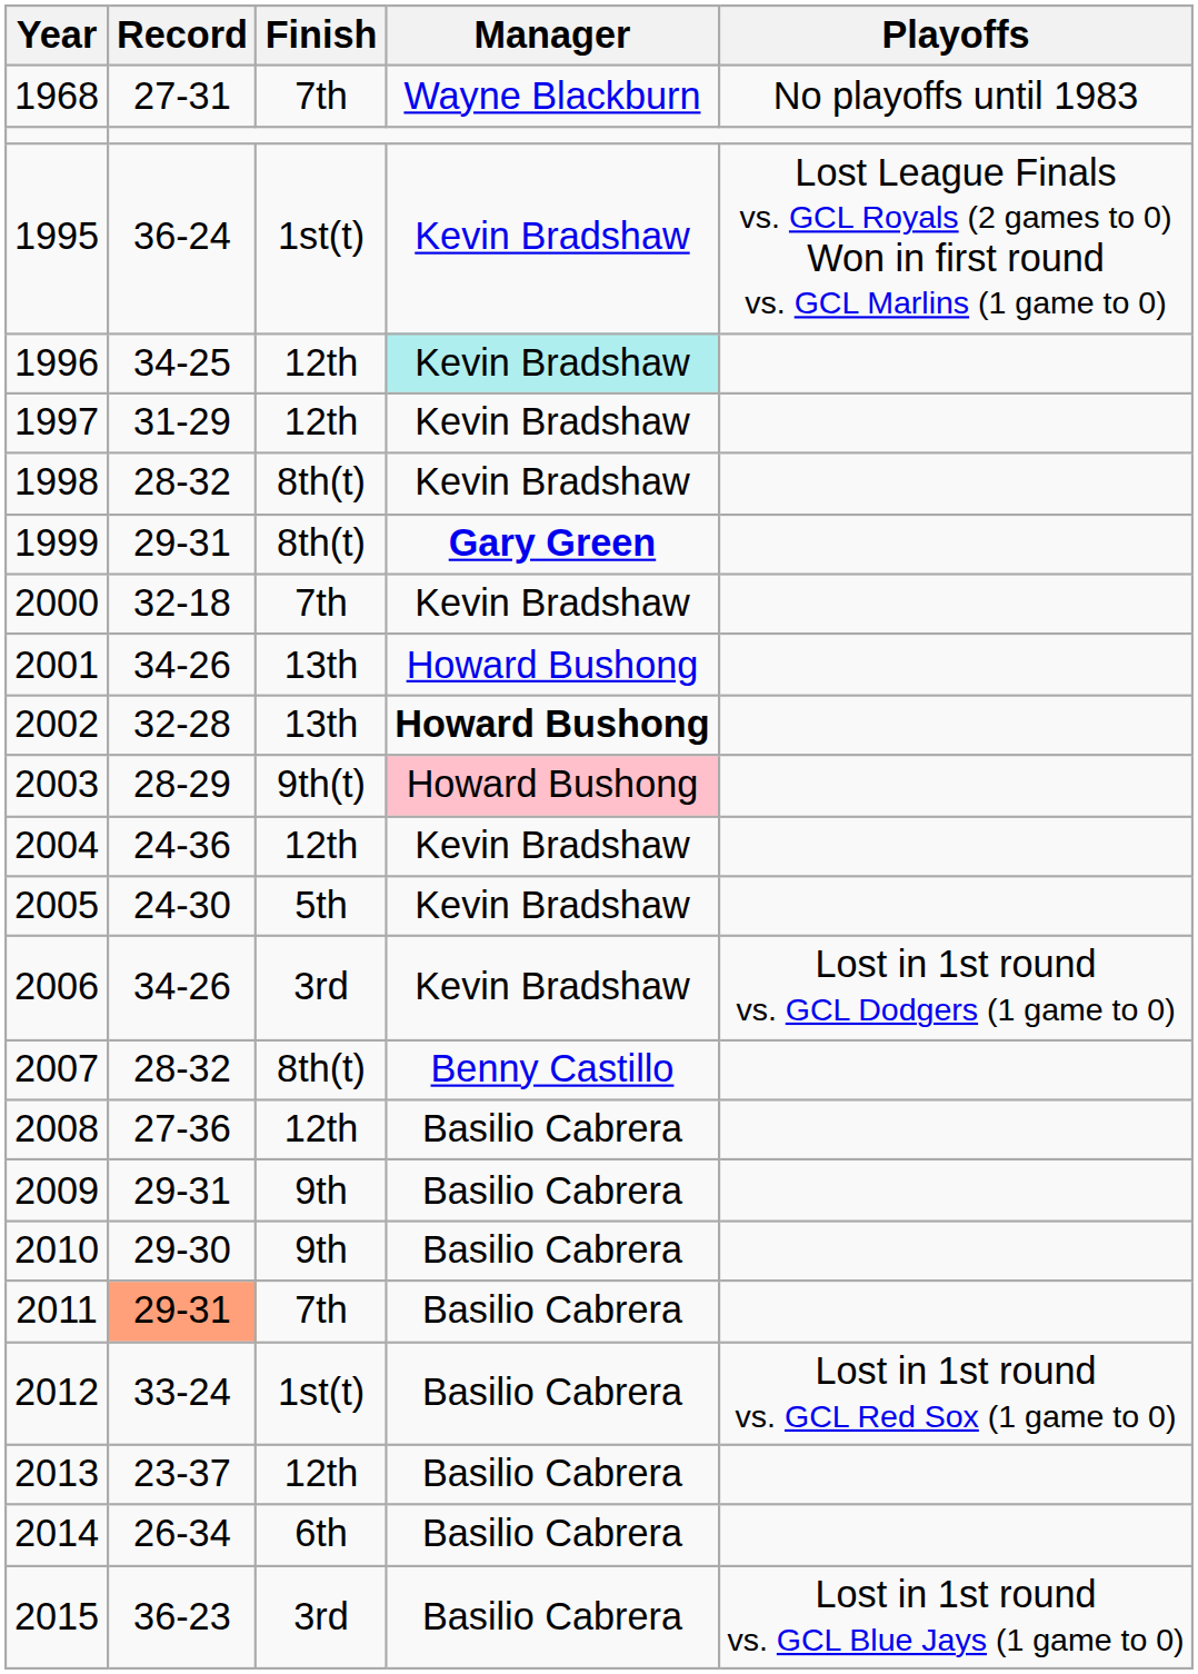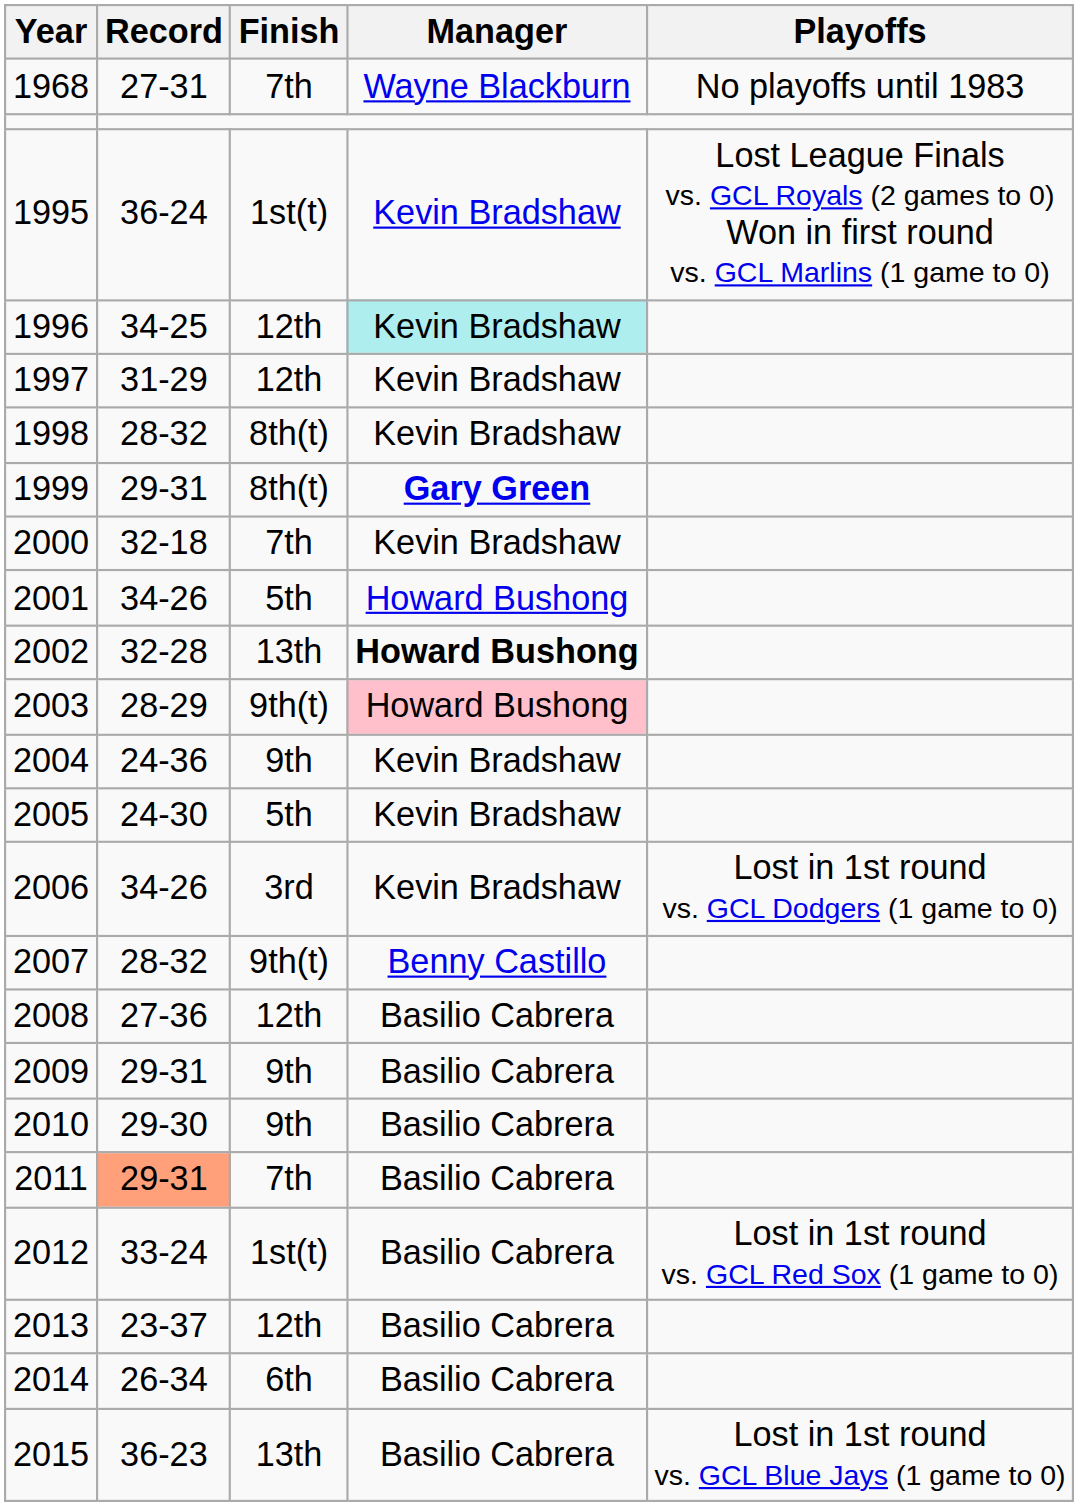2001 | Finish: 13th -> 5th
2004 | Finish: 12th -> 9th
2007 | Finish: 8th(t) -> 9th(t)
2015 | Finish: 3rd -> 13th
